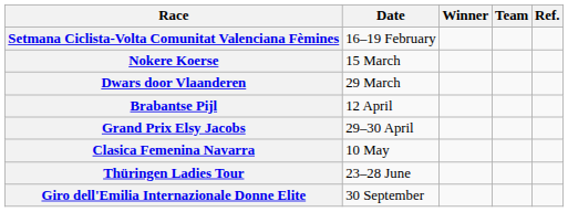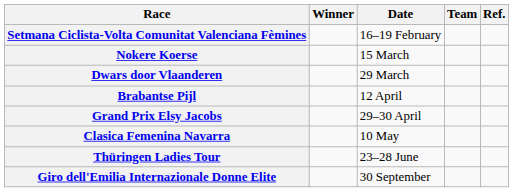columns swapped: Date <-> Winner
